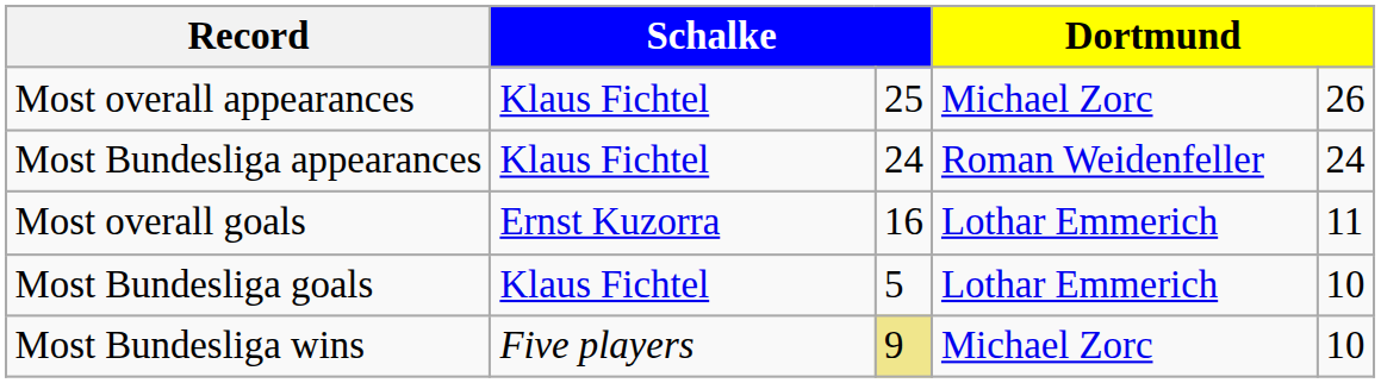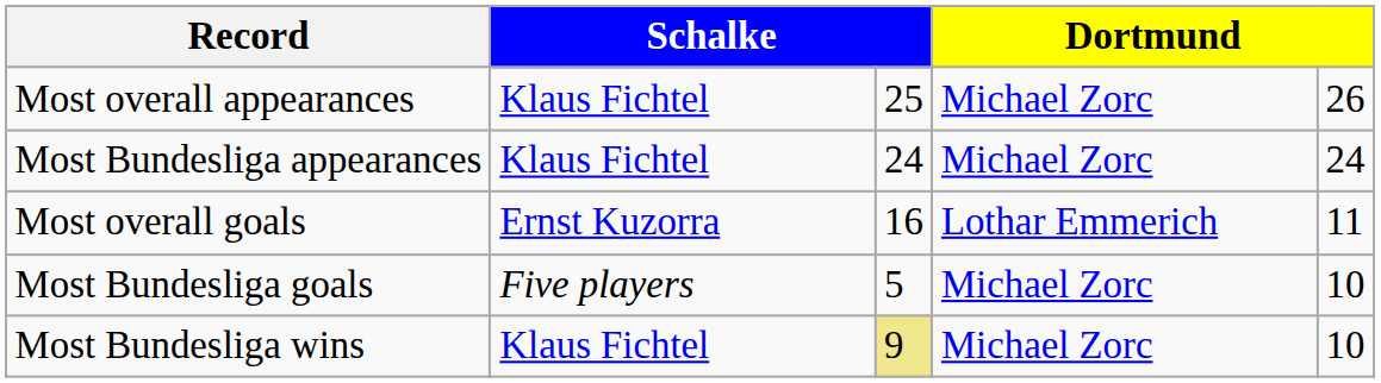Most Bundesliga appearances | column 4: Roman Weidenfeller -> Michael Zorc
Most Bundesliga goals | column 2: Klaus Fichtel -> Five players
Most Bundesliga goals | column 4: Lothar Emmerich -> Michael Zorc
Most Bundesliga wins | column 2: Five players -> Klaus Fichtel
